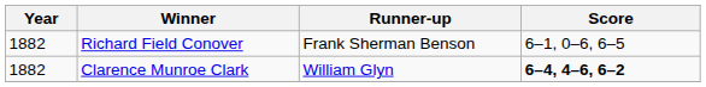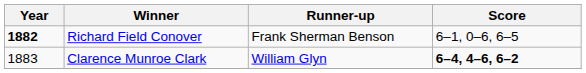Richard Field Conover | Year: normal -> bold
Clarence Munroe Clark | Year: 1882 -> 1883
